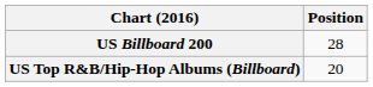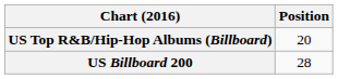rows swapped: US Billboard 200 <-> US Top R&B/Hip-Hop Albums (Billboard)
